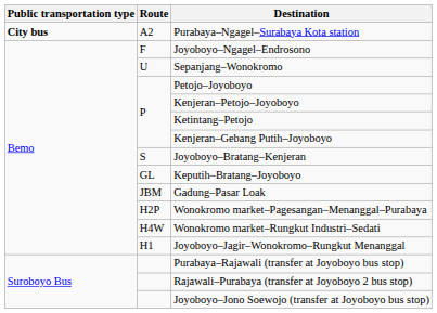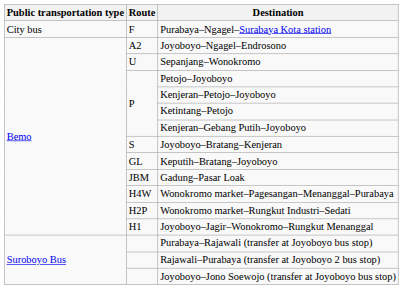Purabaya–Ngagel–Surabaya Kota station | Public transportation type: bold -> normal
Purabaya–Ngagel–Surabaya Kota station | Route: A2 -> F
Joyoboyo–Ngagel–Endrosono | Route: F -> A2
Wonokromo market–Pagesangan–Menanggal–Purabaya | Route: H2P -> H4W
Wonokromo market–Rungkut Industri–Sedati | Route: H4W -> H2P
